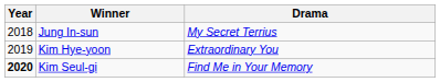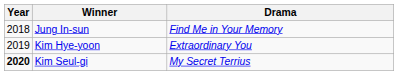Jung In-sun | Drama: My Secret Terrius -> Find Me in Your Memory
Kim Seul-gi | Drama: Find Me in Your Memory -> My Secret Terrius
